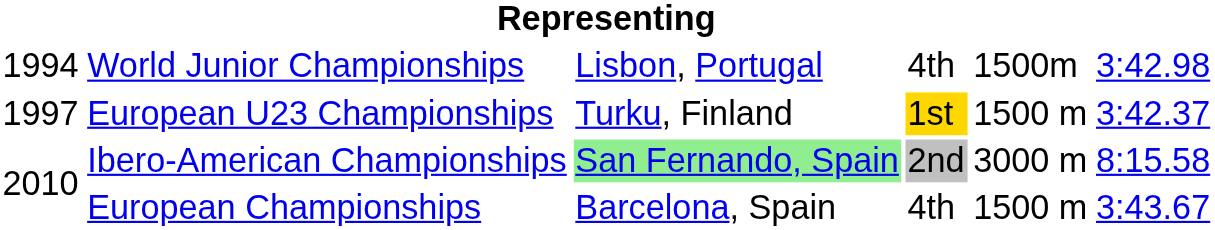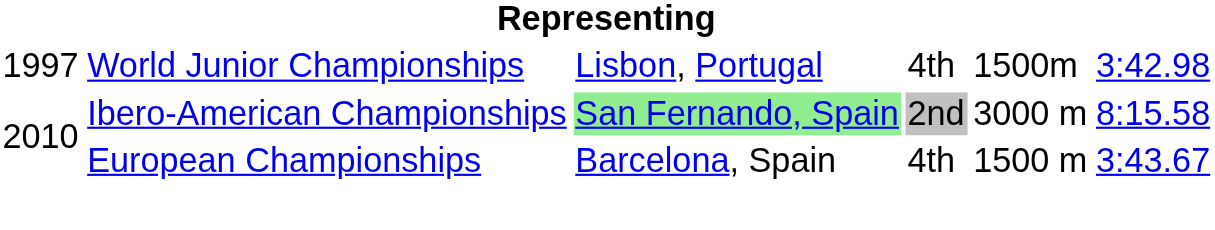World Junior Championships | column 1: 1994 -> 1997
- row: 1997 | European U23 Championships | Turku, Finland | 1st | 1500 m | 3:42.37
